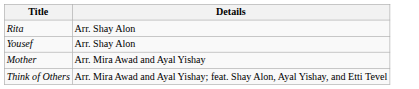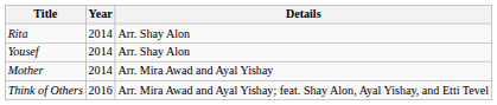+ column: Year | 2014 | 2014 | 2014 | 2016
